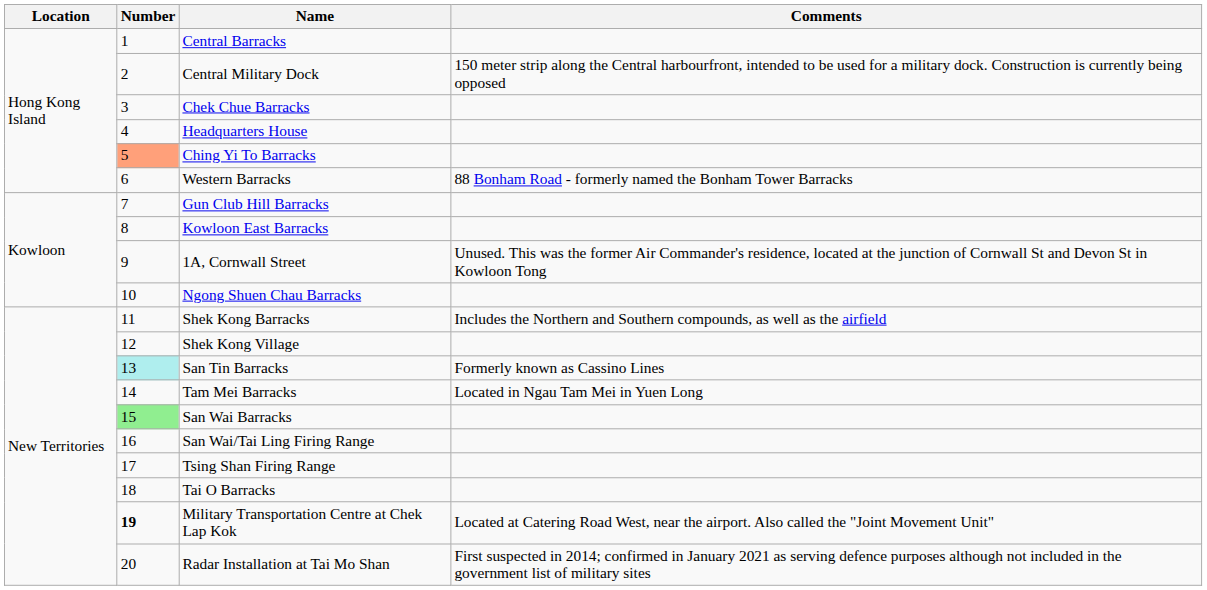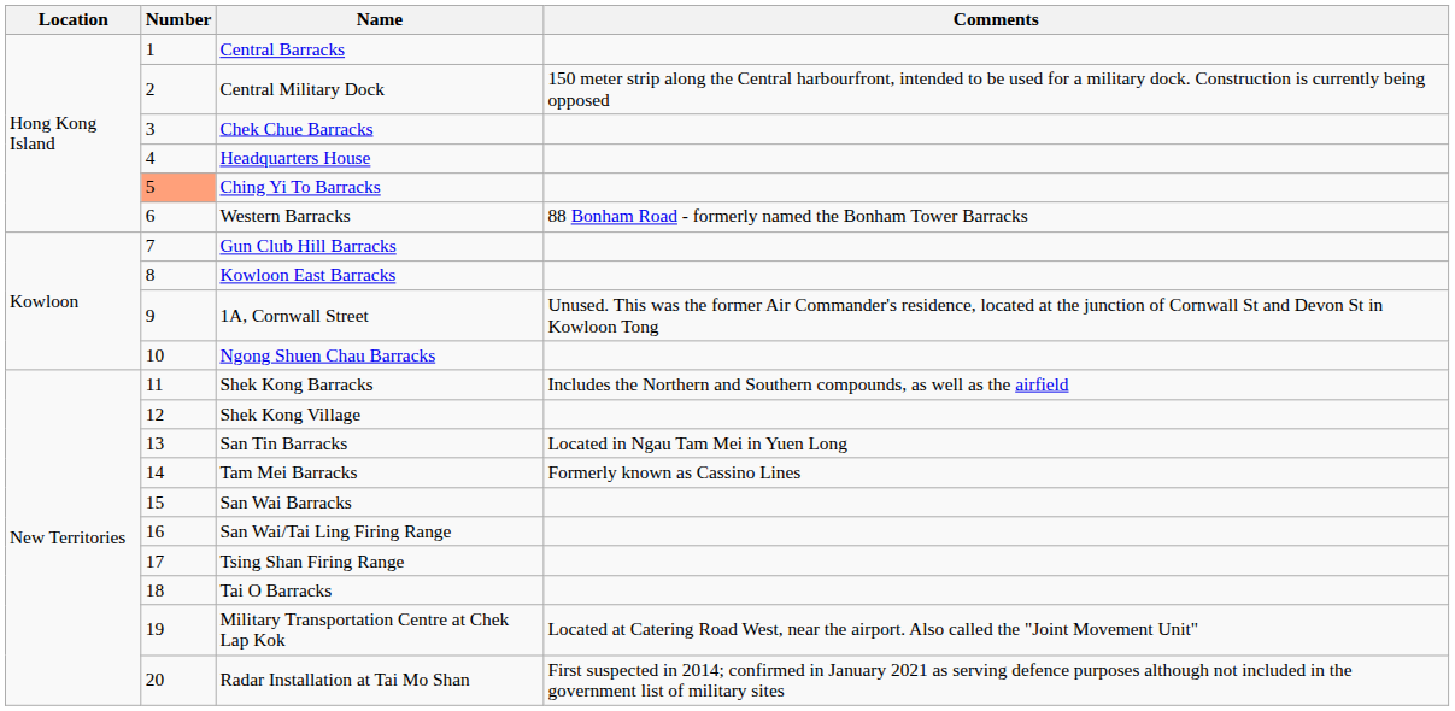San Tin Barracks | Number: paleturquoise background -> no background
San Tin Barracks | Comments: Formerly known as Cassino Lines -> Located in Ngau Tam Mei in Yuen Long
Tam Mei Barracks | Comments: Located in Ngau Tam Mei in Yuen Long -> Formerly known as Cassino Lines
San Wai Barracks | Number: lightgreen background -> no background
Military Transportation Centre at Chek Lap Kok | Number: bold -> normal
